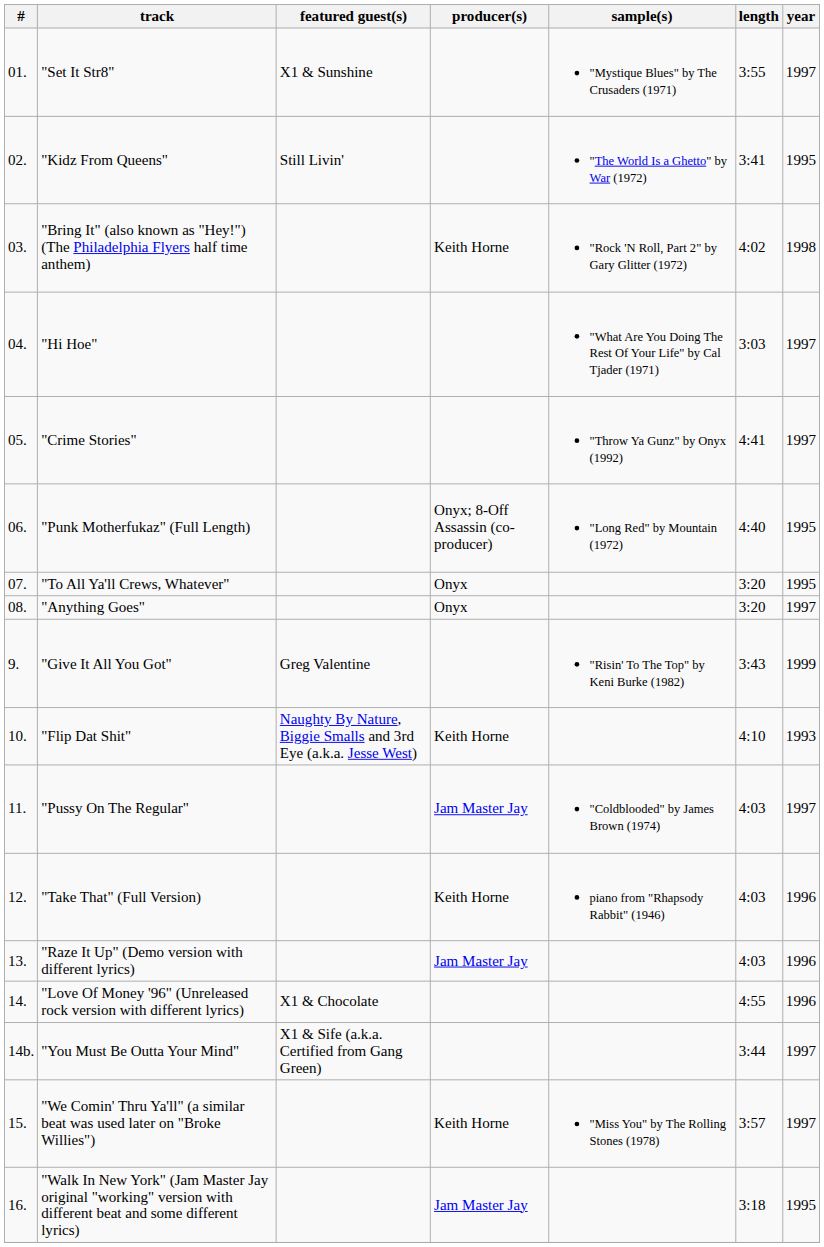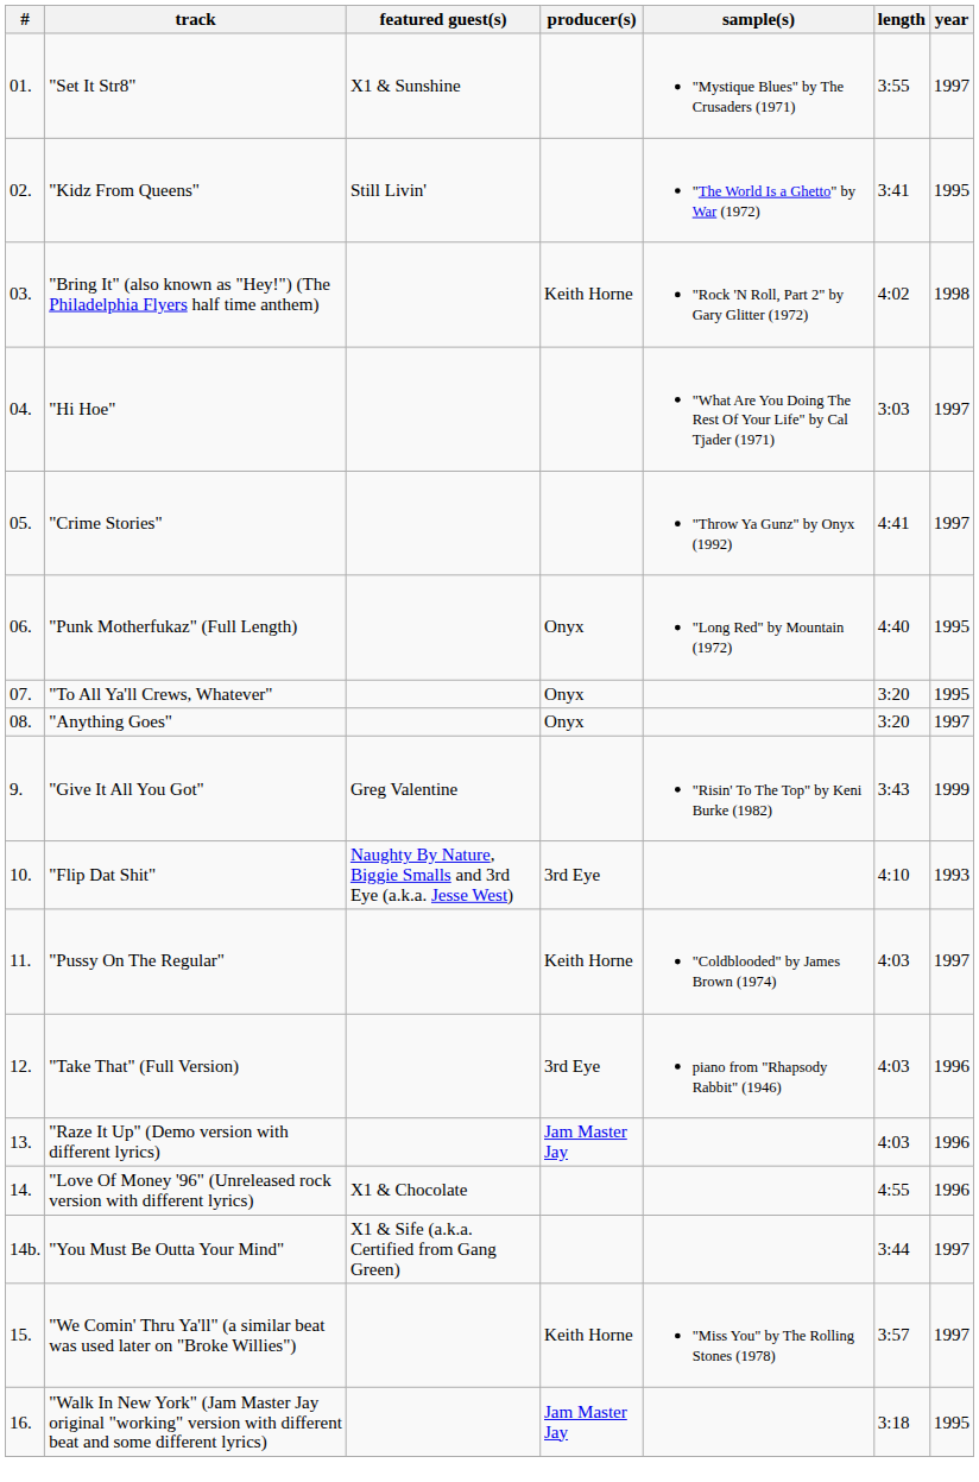"Punk Motherfukaz" (Full Length) | producer(s): Onyx; 8-Off Assassin (co-producer) -> Onyx
"Flip Dat Shit" | producer(s): Keith Horne -> 3rd Eye
"Pussy On The Regular" | producer(s): Jam Master Jay -> Keith Horne
"Take That" (Full Version) | producer(s): Keith Horne -> 3rd Eye
